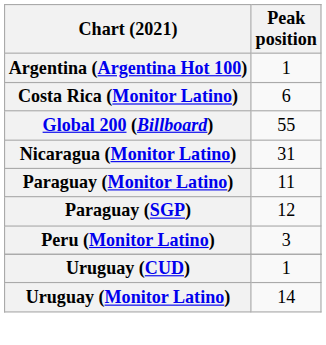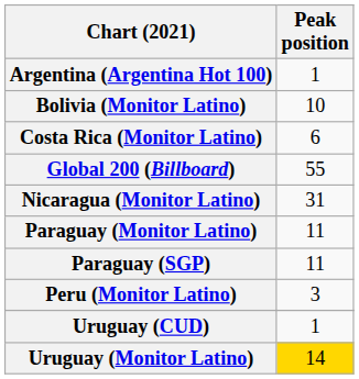+ row: Bolivia (Monitor Latino) | 10
Paraguay (SGP) | Peak position: 12 -> 11
Uruguay (Monitor Latino) | Peak position: no background -> gold background
